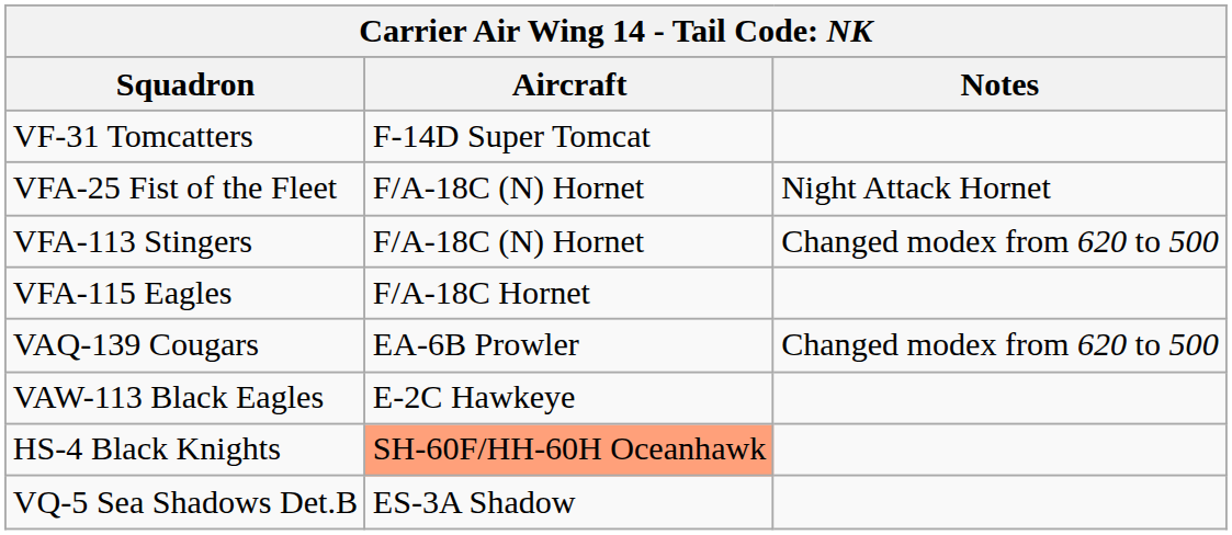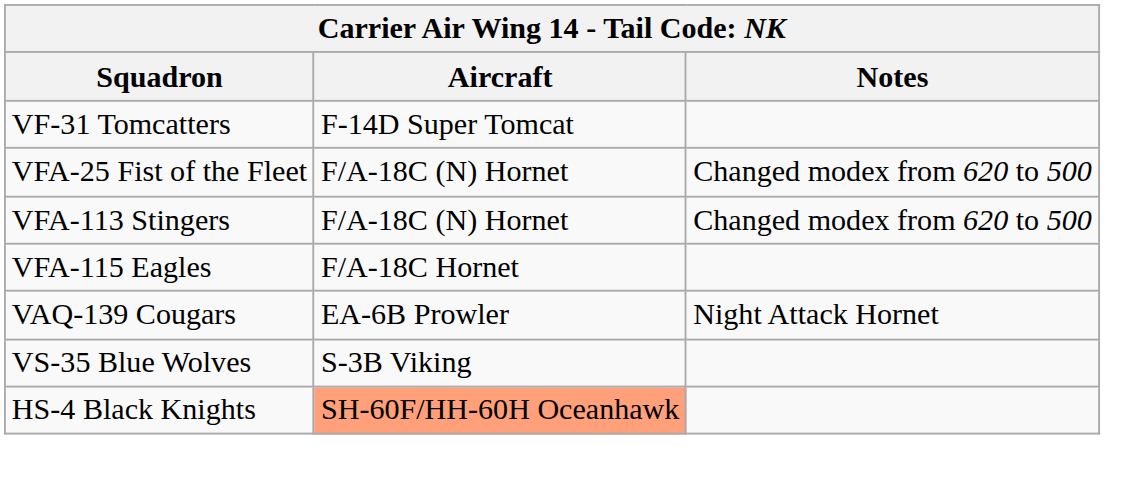VFA-25 Fist of the Fleet | Notes: Night Attack Hornet -> Changed modex from 620 to 500
VAQ-139 Cougars | Notes: Changed modex from 620 to 500 -> Night Attack Hornet
+ row: VS-35 Blue Wolves | S-3B Viking
- row: VAW-113 Black Eagles | E-2C Hawkeye
- row: VQ-5 Sea Shadows Det.B | ES-3A Shadow
